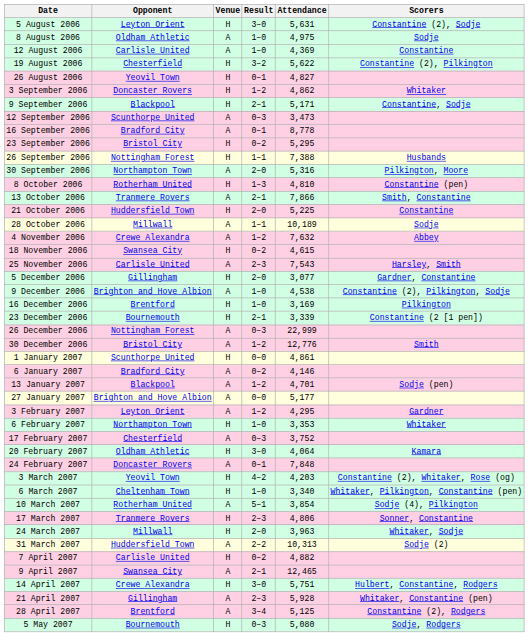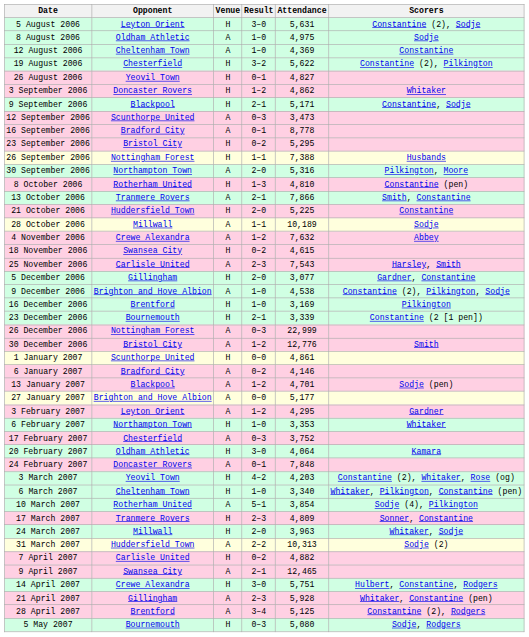12 August 2006 | Opponent: Carlisle United -> Cheltenham Town
17 March 2007 | Attendance: 4,806 -> 4,809
